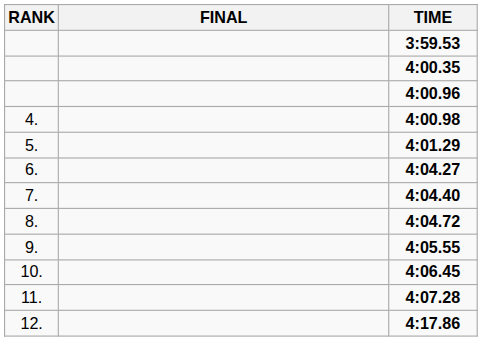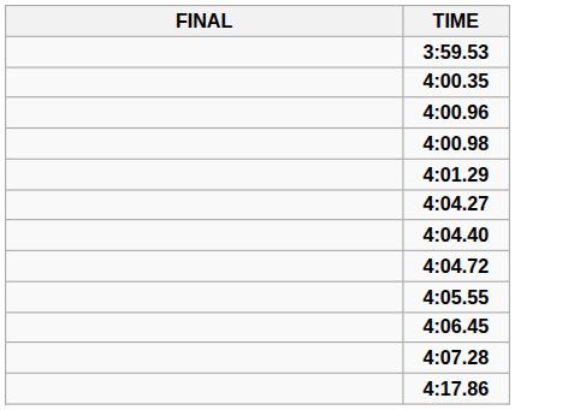- column: RANK | 4. | 5. | 6. | 7. | 8. | 9. | 10. | 11. | 12.
